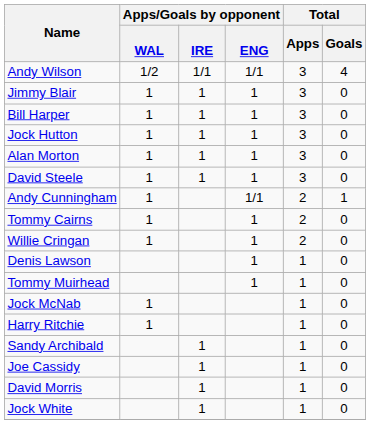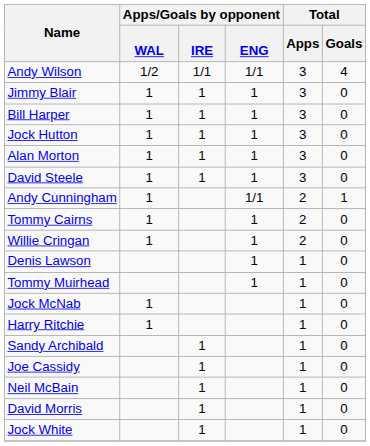+ row: Neil McBain | 1 | 1 | 0
